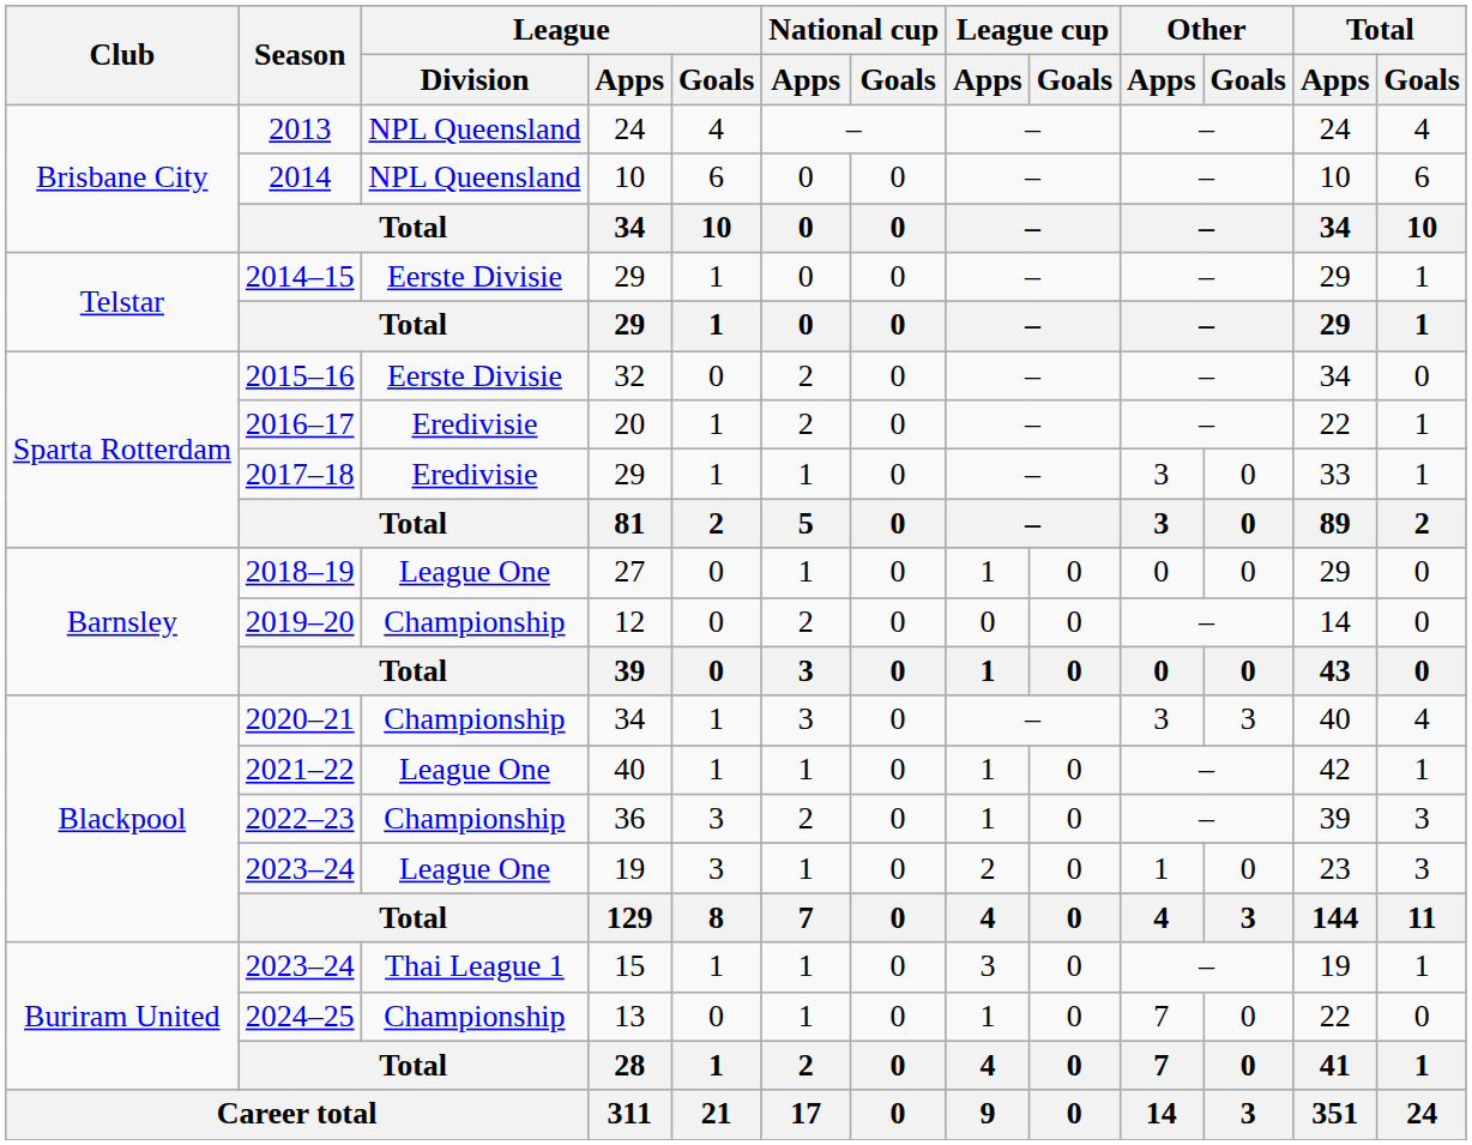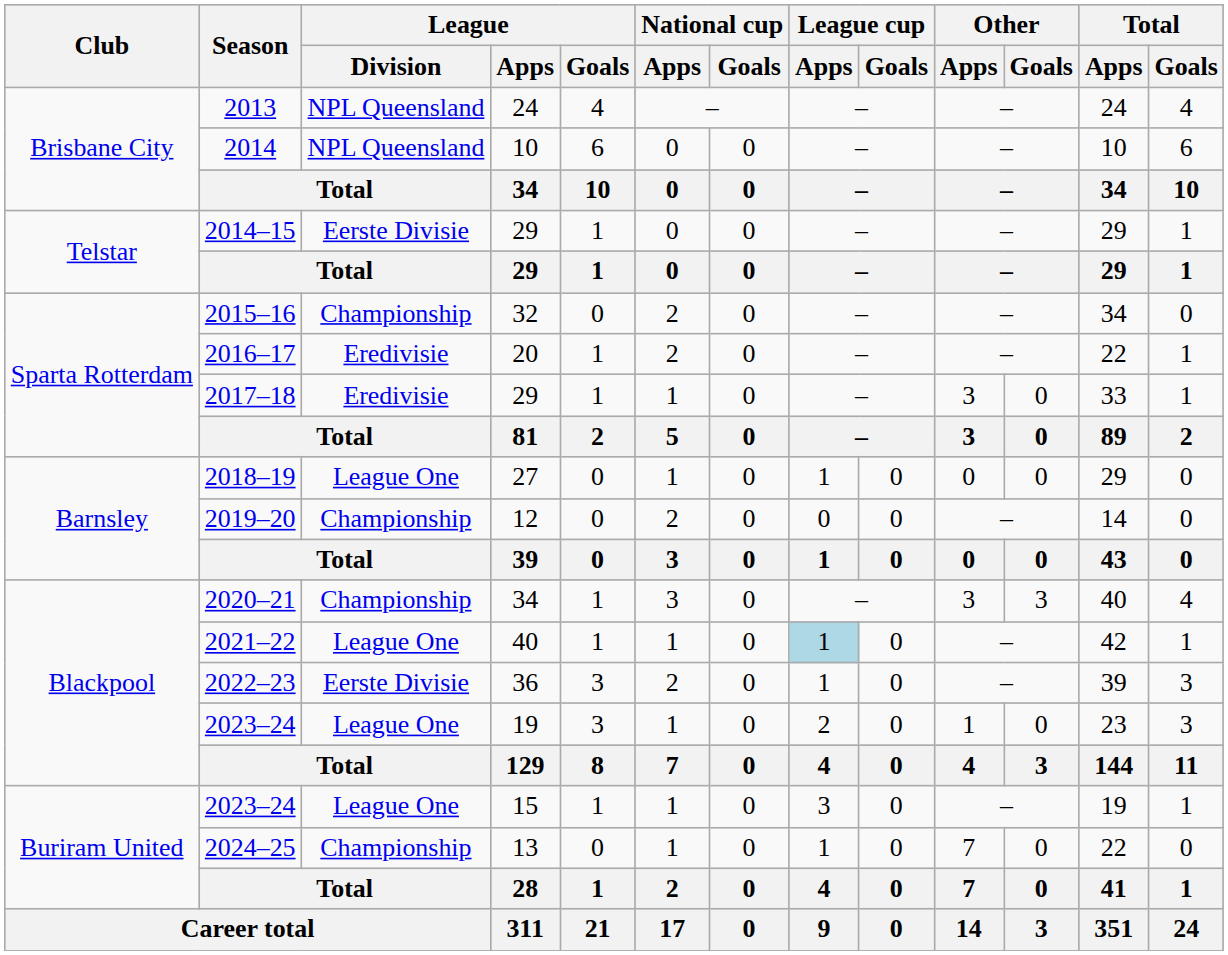2015–16 | League / Division: Eerste Divisie -> Championship
2021–22 | League cup / Apps: no background -> lightblue background
2022–23 | League / Division: Championship -> Eerste Divisie
2023–24 / 15 | League / Division: Thai League 1 -> League One
